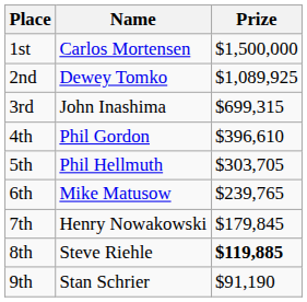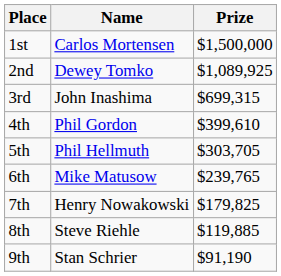4th | Prize: $396,610 -> $399,610
7th | Prize: $179,845 -> $179,825
8th | Prize: bold -> normal
